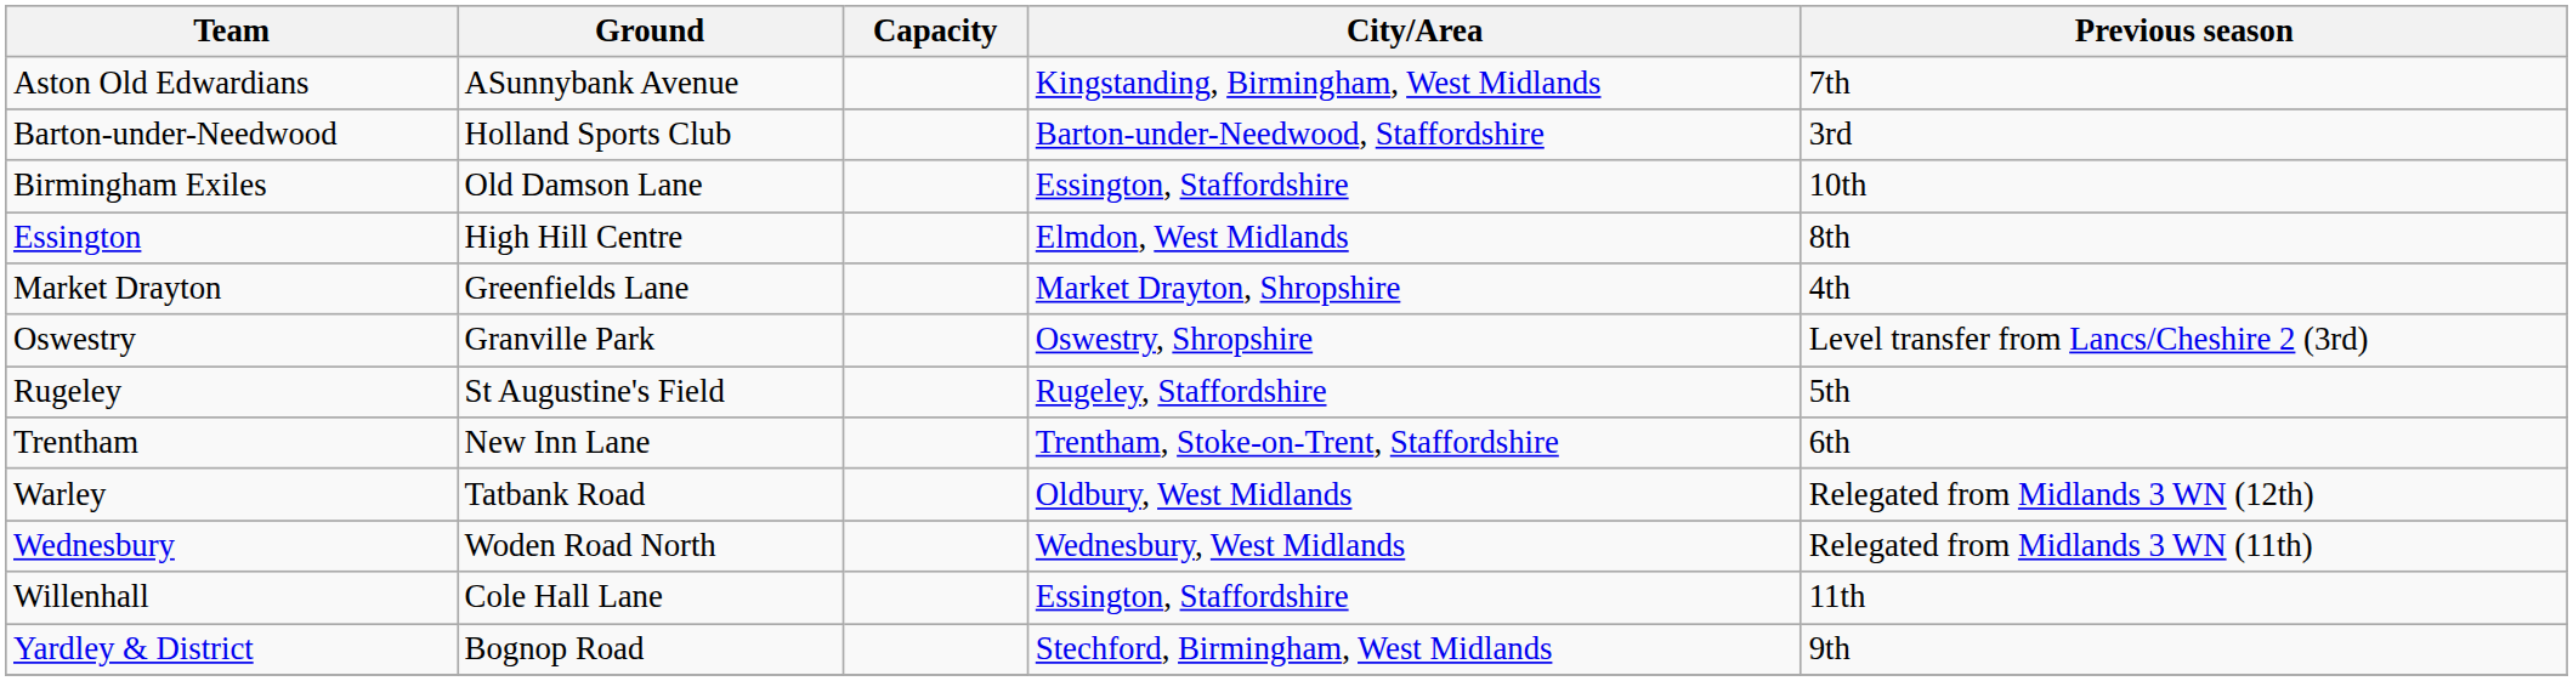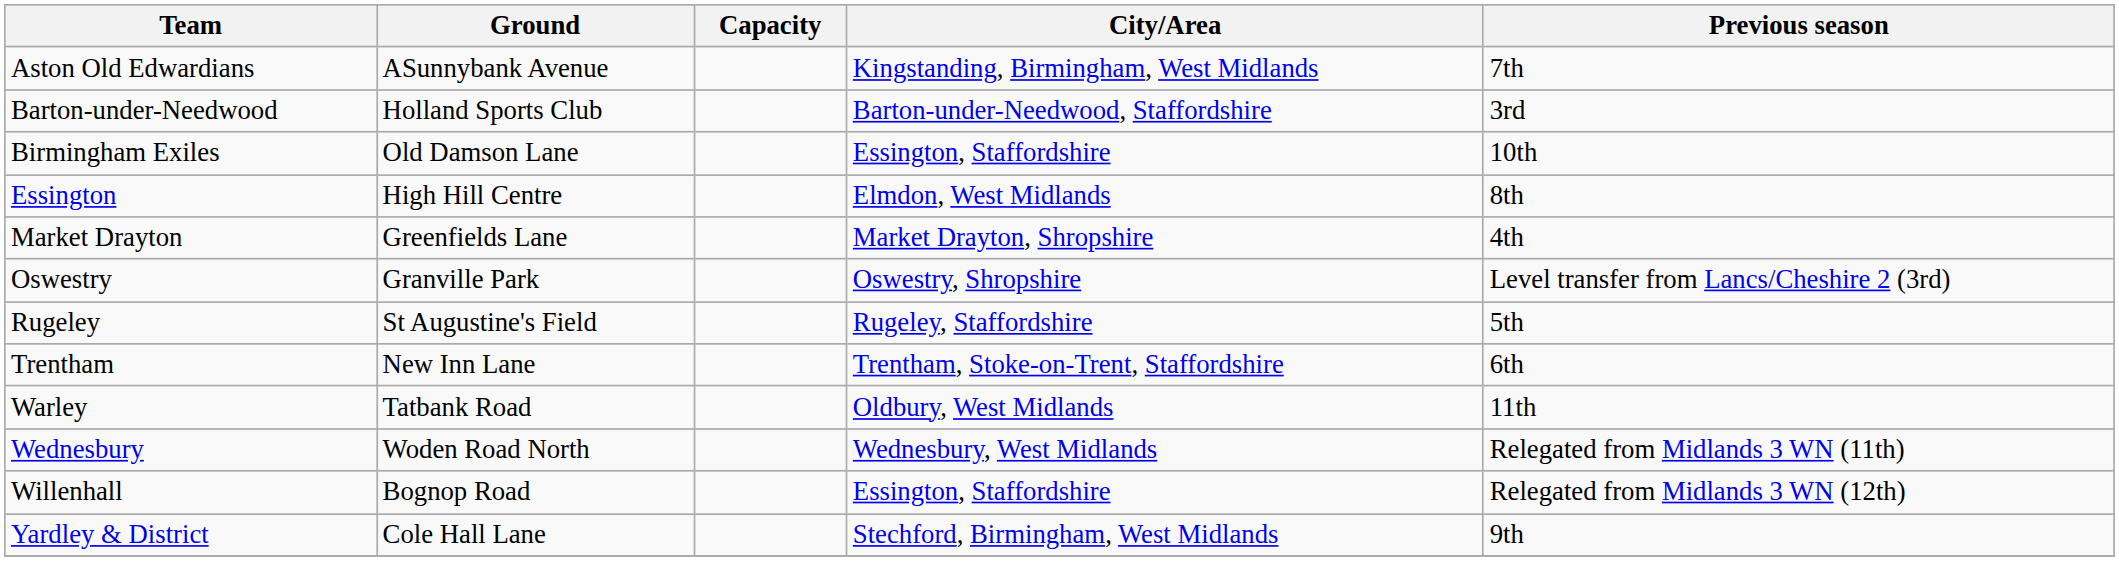Warley | Previous season: Relegated from Midlands 3 WN (12th) -> 11th
Willenhall | Ground: Cole Hall Lane -> Bognop Road
Willenhall | Previous season: 11th -> Relegated from Midlands 3 WN (12th)
Yardley & District | Ground: Bognop Road -> Cole Hall Lane
